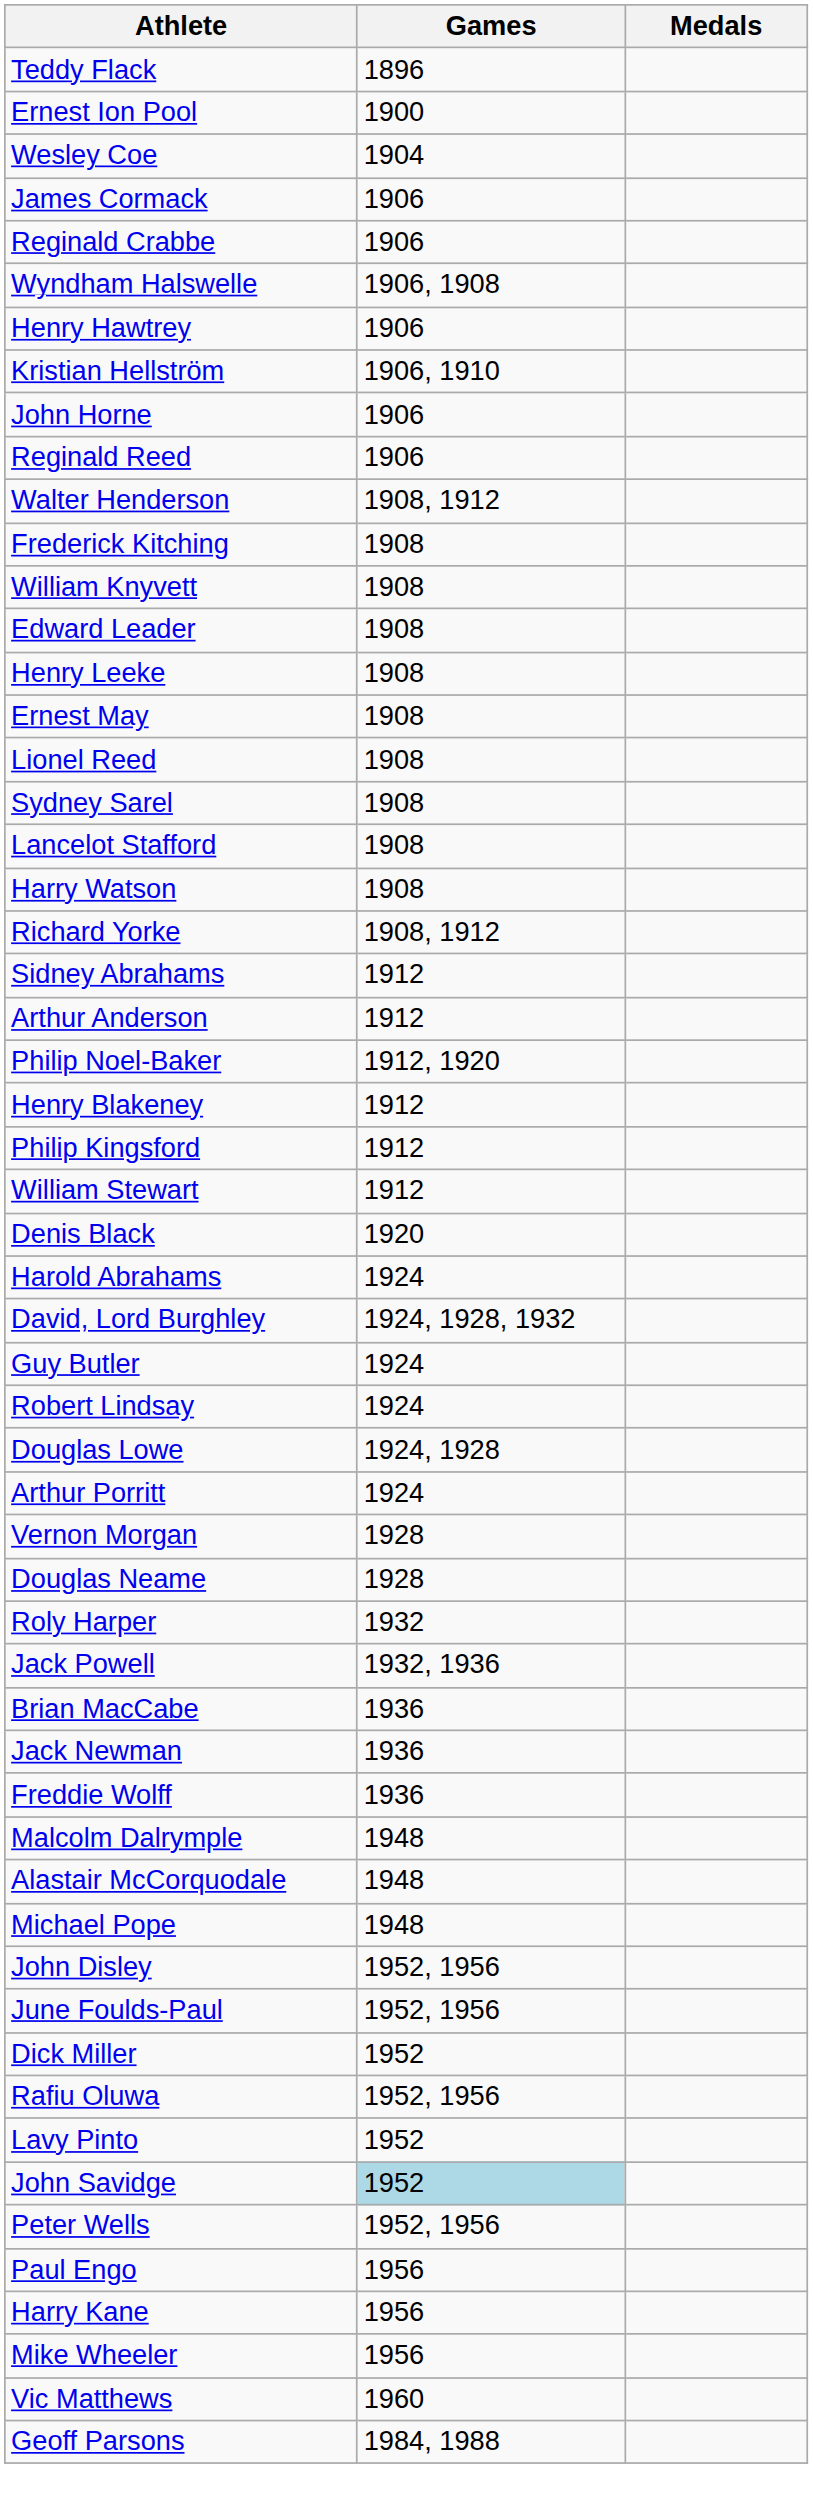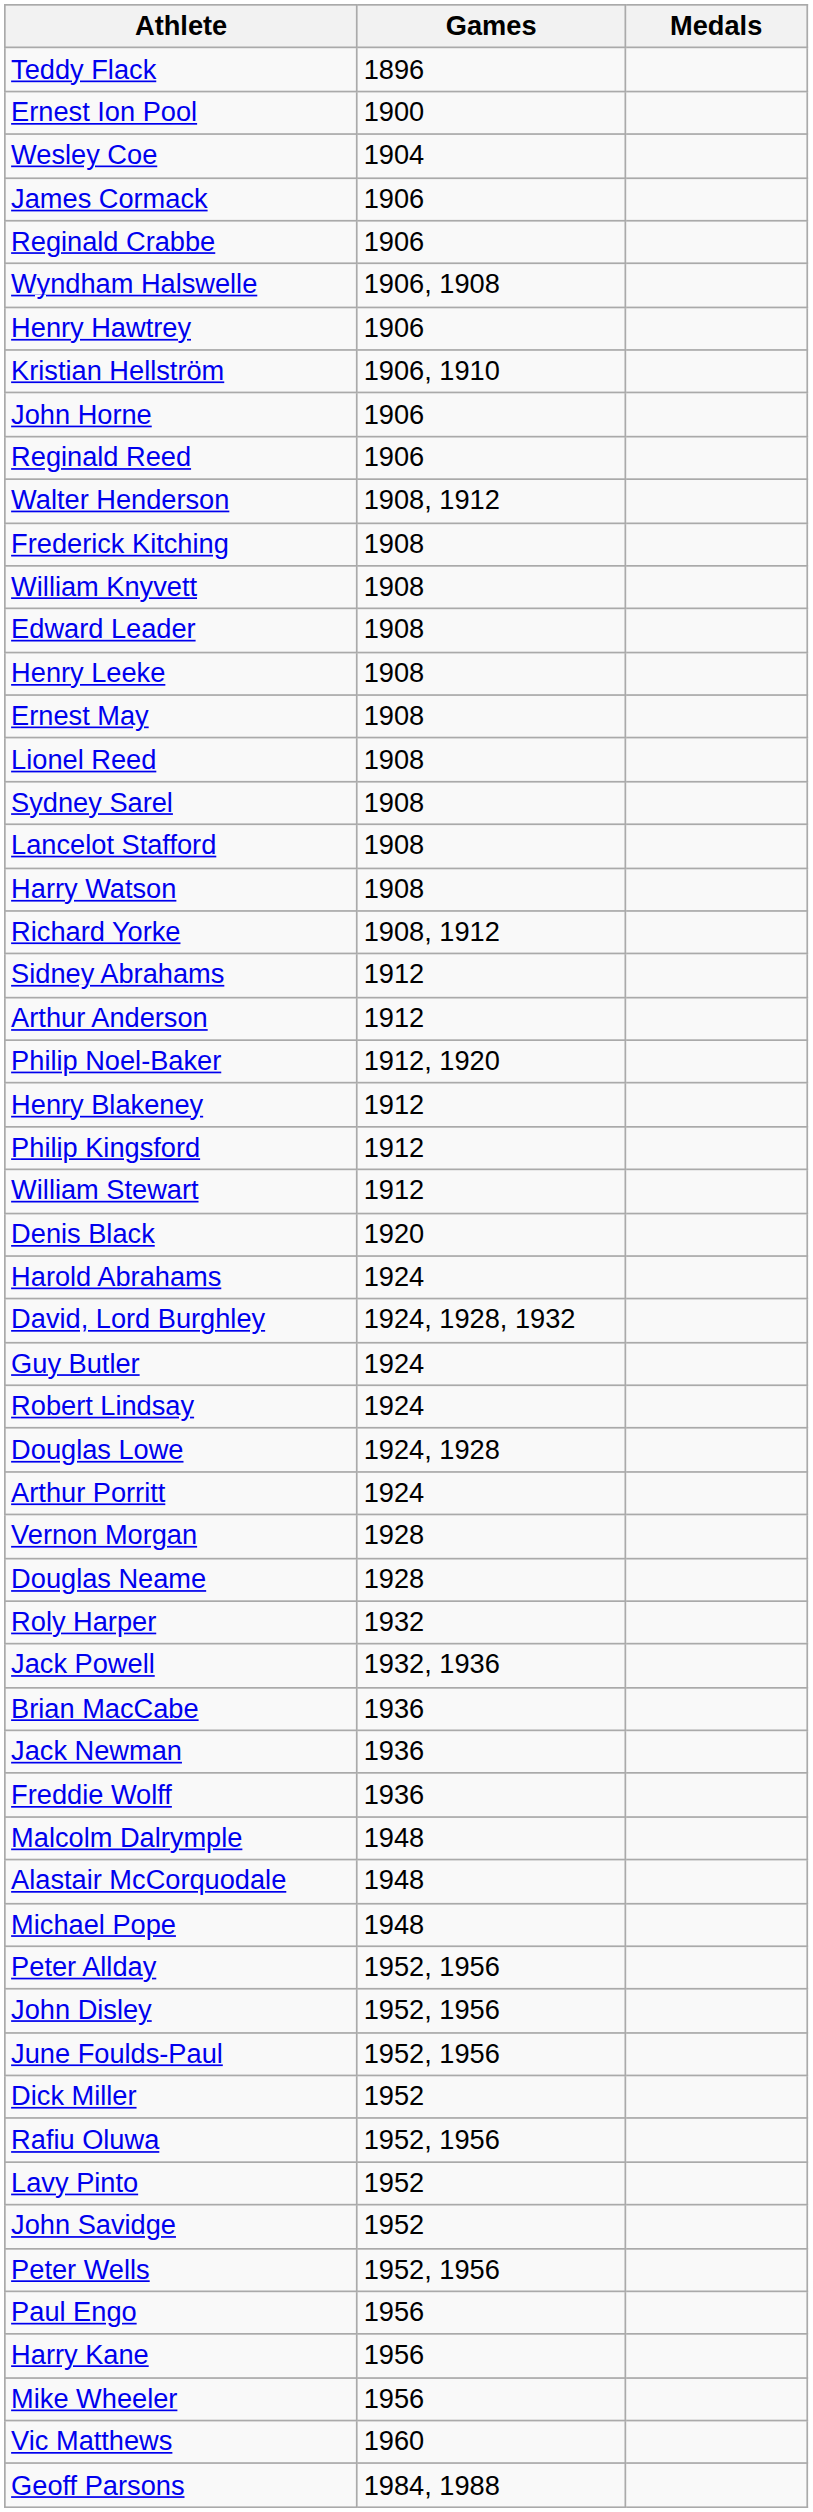+ row: Peter Allday | 1952, 1956
John Savidge | Games: lightblue background -> no background
